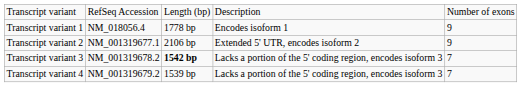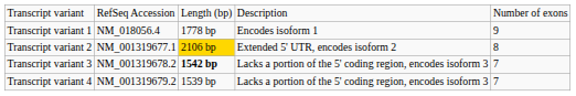Transcript variant 2 | column 3: no background -> gold background
Transcript variant 2 | column 5: 9 -> 8
